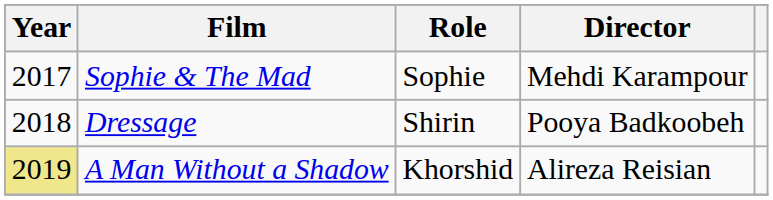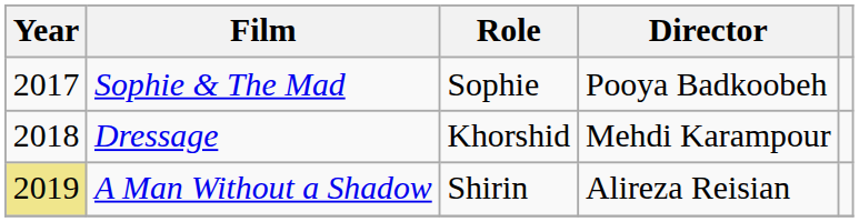Sophie & The Mad | Director: Mehdi Karampour -> Pooya Badkoobeh
Dressage | Role: Shirin -> Khorshid
Dressage | Director: Pooya Badkoobeh -> Mehdi Karampour
A Man Without a Shadow | Role: Khorshid -> Shirin
